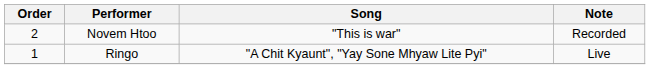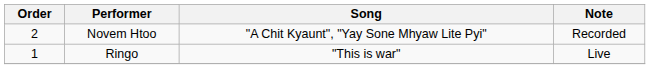Novem Htoo | Song: "This is war" -> "A Chit Kyaunt", "Yay Sone Mhyaw Lite Pyi"
Ringo | Song: "A Chit Kyaunt", "Yay Sone Mhyaw Lite Pyi" -> "This is war"
